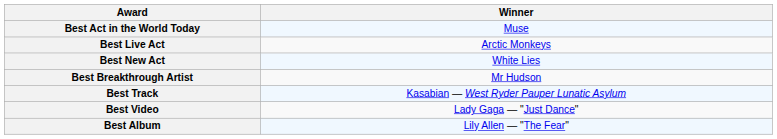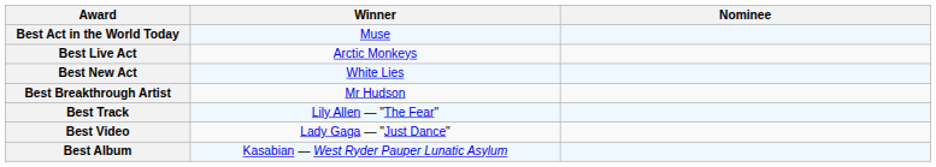+ column: Nominee
Best Track | Winner: Kasabian — West Ryder Pauper Lunatic Asylum -> Lily Allen — "The Fear"
Best Album | Winner: Lily Allen — "The Fear" -> Kasabian — West Ryder Pauper Lunatic Asylum
